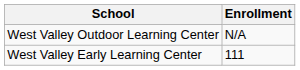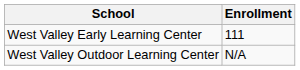rows swapped: West Valley Outdoor Learning Center <-> West Valley Early Learning Center
